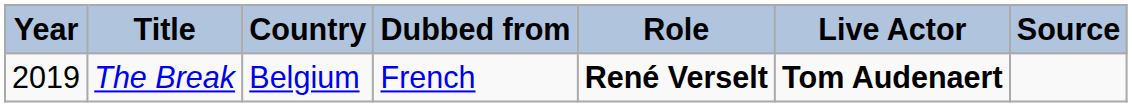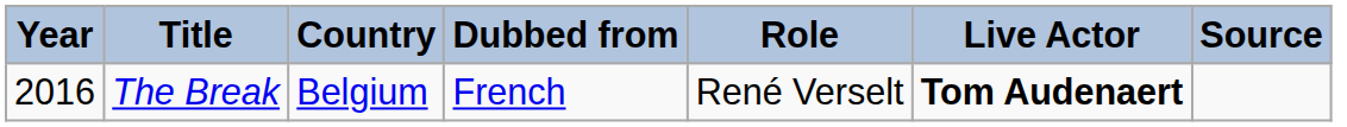The Break | Year: 2019 -> 2016
The Break | Role: bold -> normal
